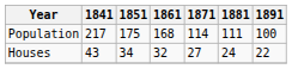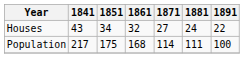rows swapped: Population <-> Houses
